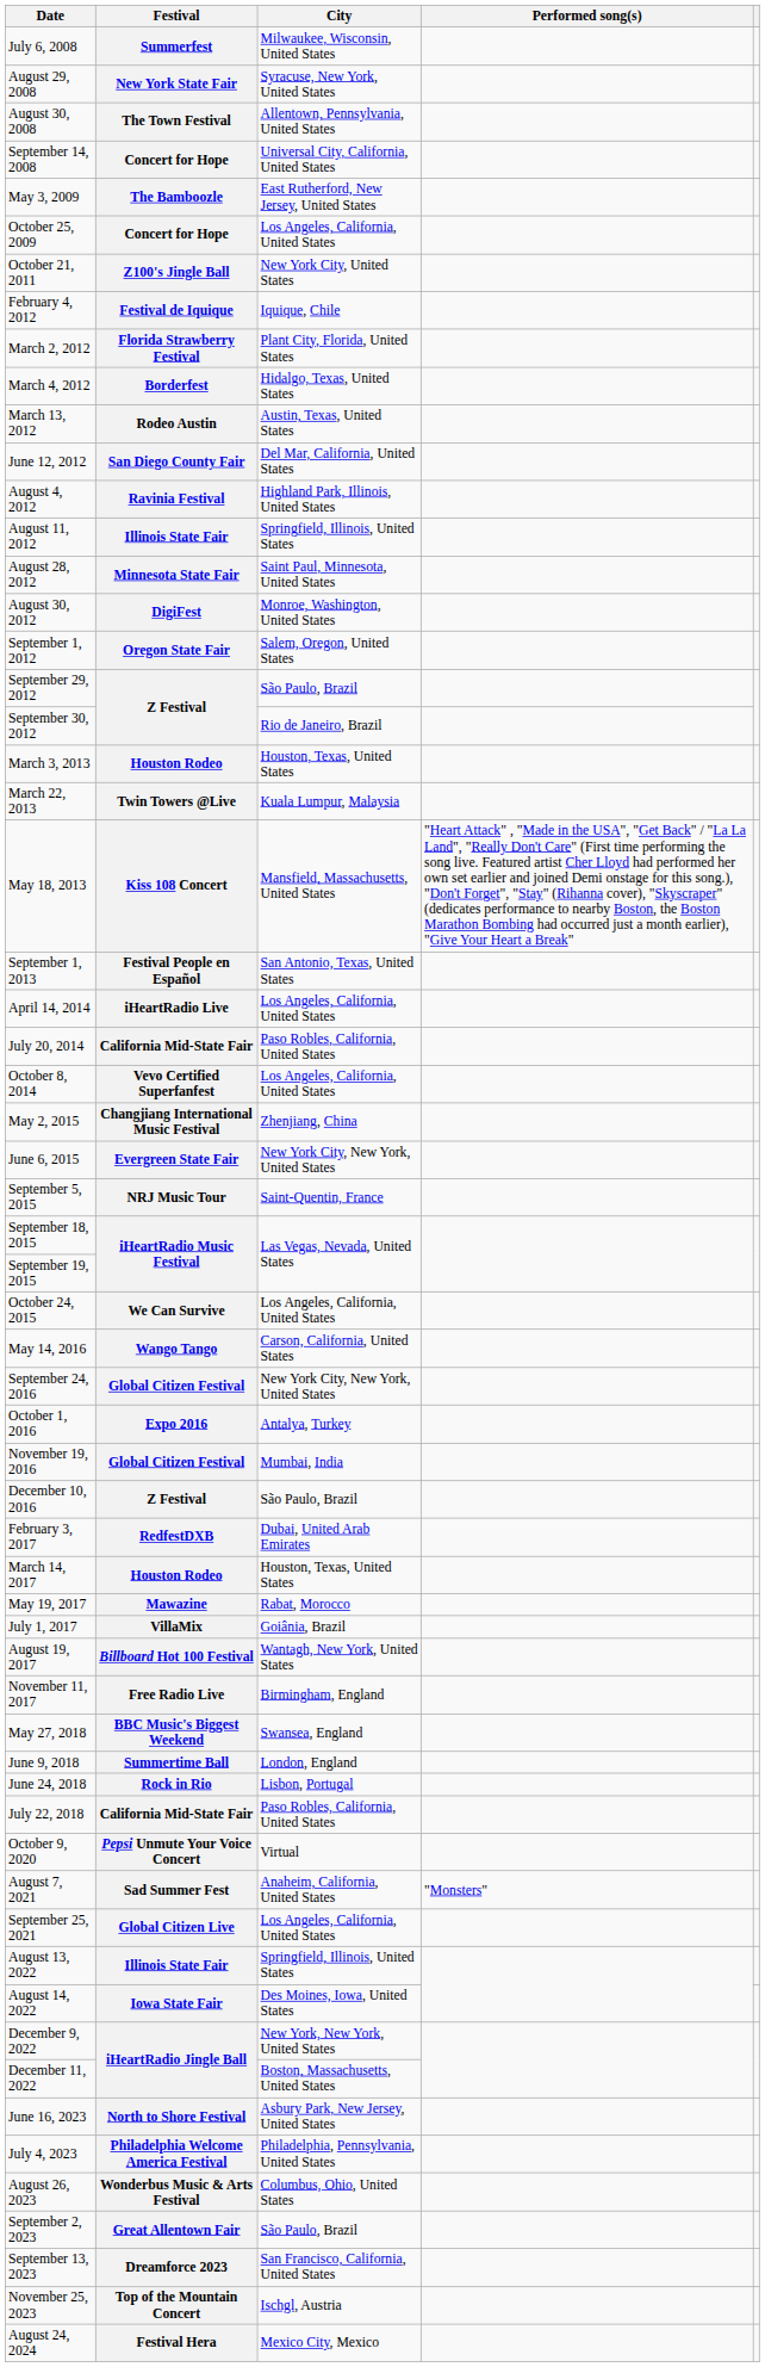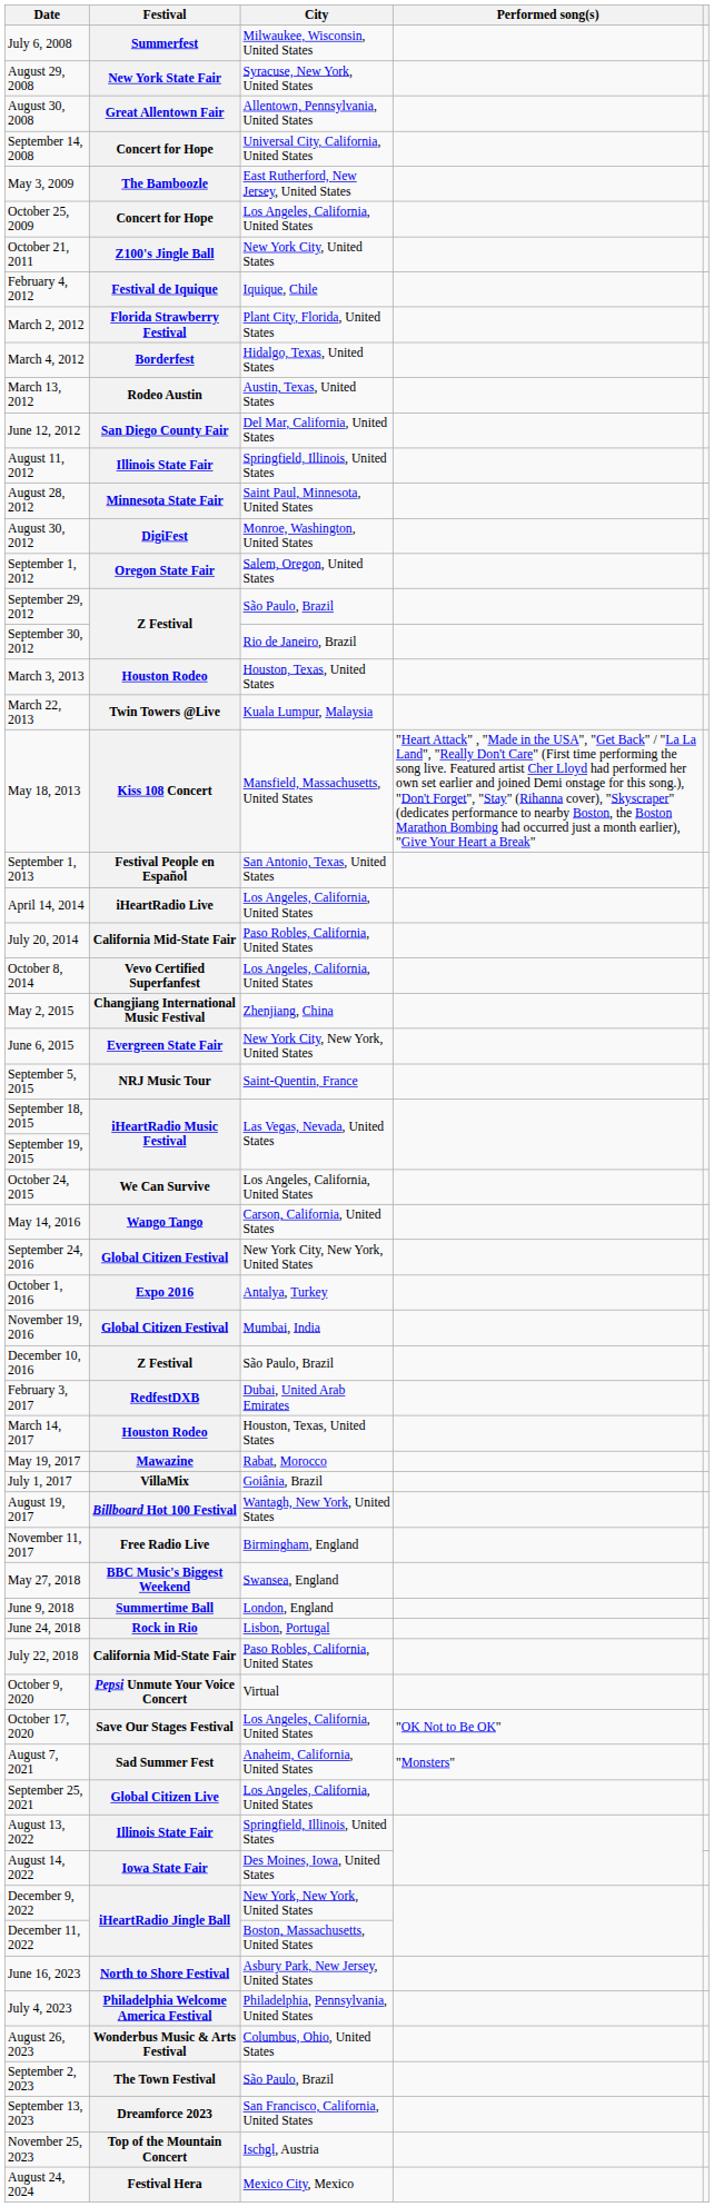August 30, 2008 | Festival: The Town Festival -> Great Allentown Fair
- row: August 4, 2012 | Ravinia Festival | Highland Park, Illinois, United States
+ row: October 17, 2020 | Save Our Stages Festival | Los Angeles, California, United States | "OK Not to Be OK"
September 2, 2023 | Festival: Great Allentown Fair -> The Town Festival
